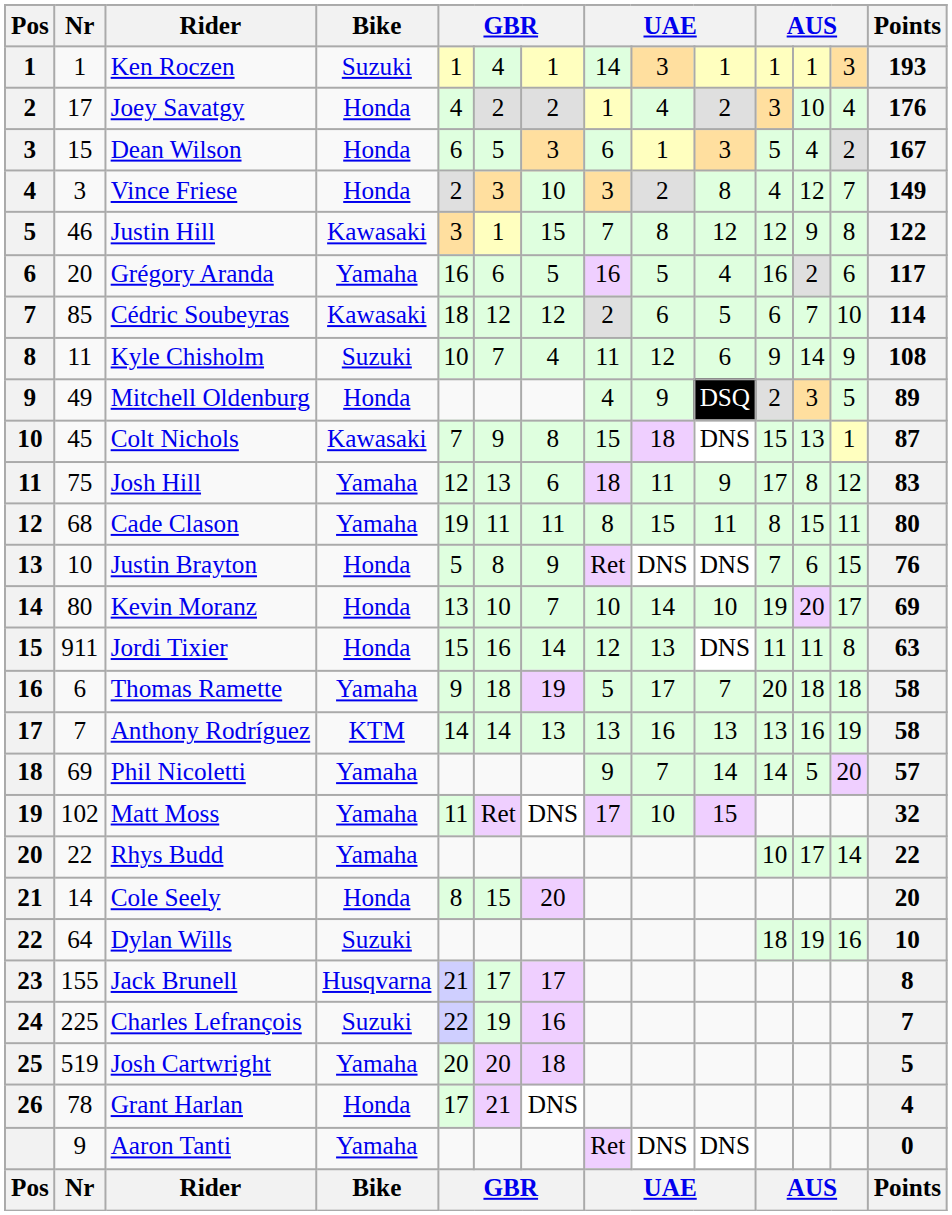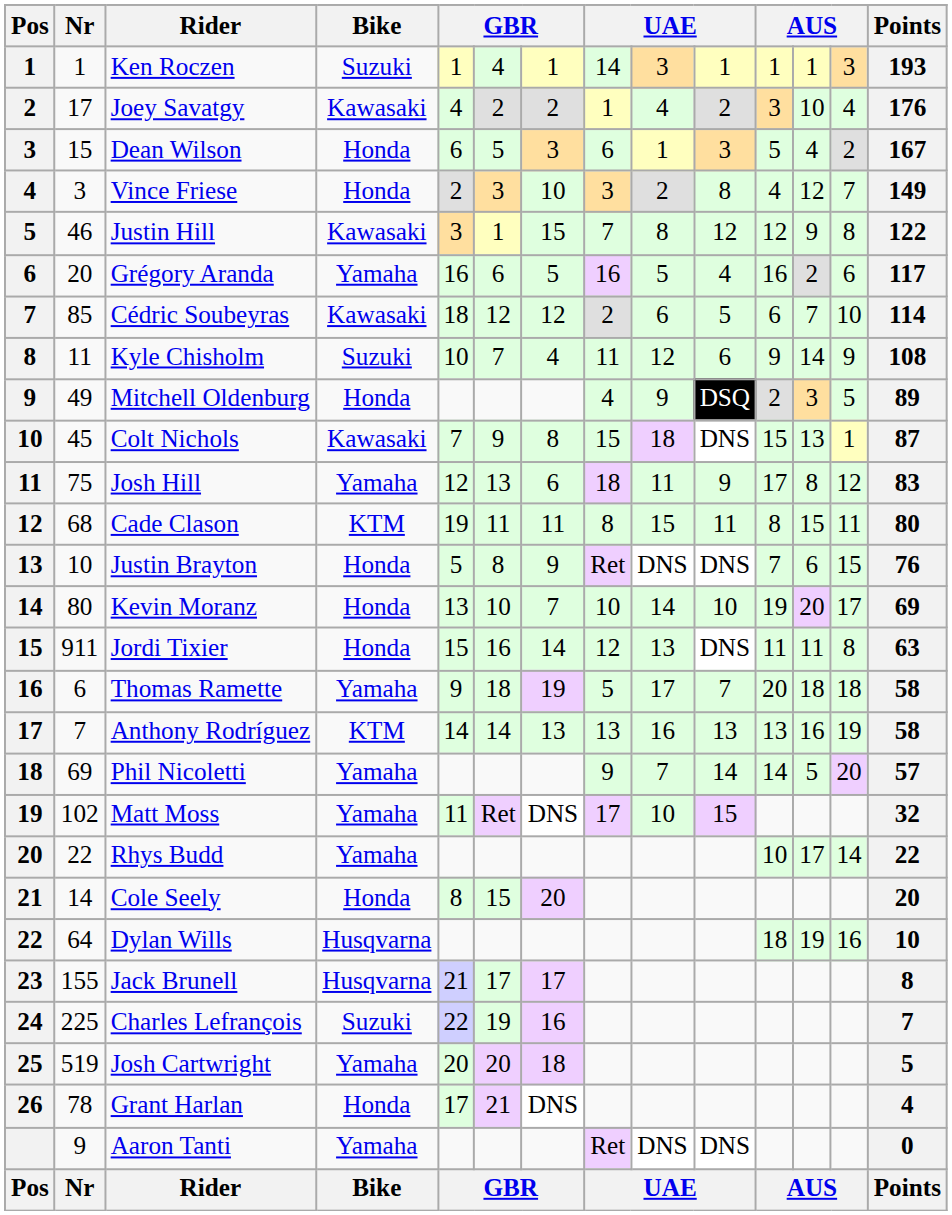Joey Savatgy | Bike: Honda -> Kawasaki
Cade Clason | Bike: Yamaha -> KTM
Dylan Wills | Bike: Suzuki -> Husqvarna
